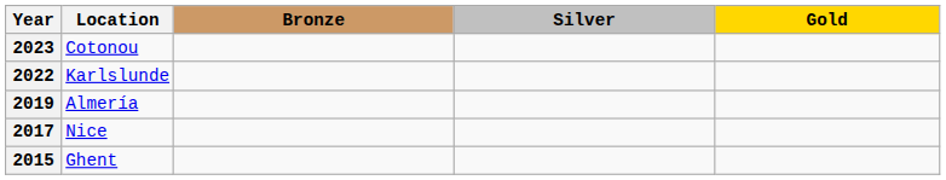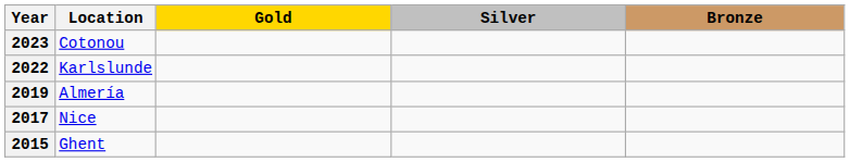columns swapped: Gold <-> Bronze
